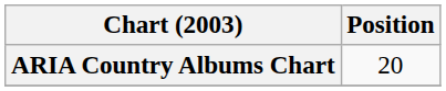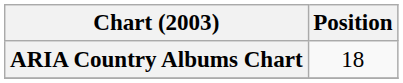ARIA Country Albums Chart | Position: 20 -> 18
